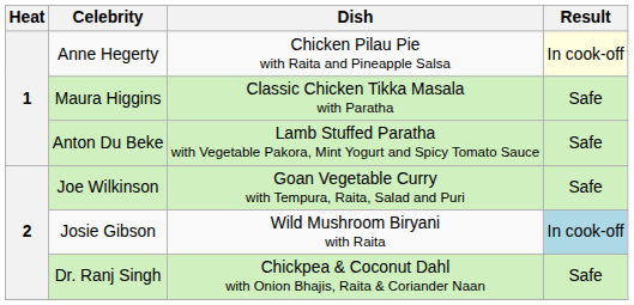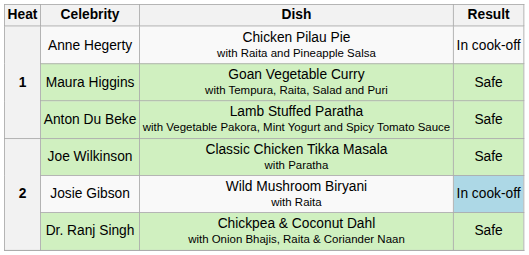Anne Hegerty | Result: lightyellow background -> no background
Maura Higgins | Dish: Classic Chicken Tikka Masala with Paratha -> Goan Vegetable Curry with Tempura, Raita, Salad and Puri
Joe Wilkinson | Dish: Goan Vegetable Curry with Tempura, Raita, Salad and Puri -> Classic Chicken Tikka Masala with Paratha
